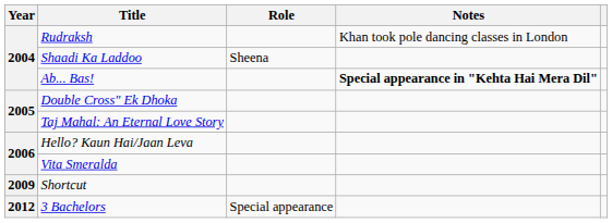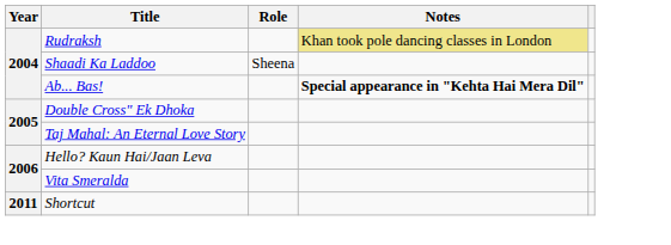Rudraksh | Notes: no background -> khaki background
Shortcut | Year: 2009 -> 2011
- row: 2012 | 3 Bachelors | Special appearance
